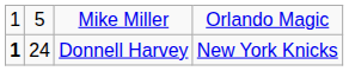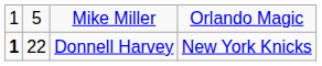Donnell Harvey | column 2: 24 -> 22
